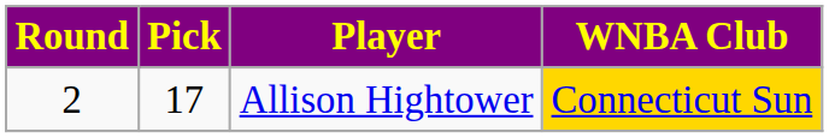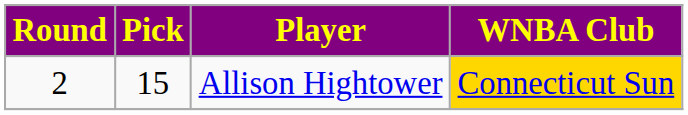Allison Hightower | Pick: 17 -> 15
